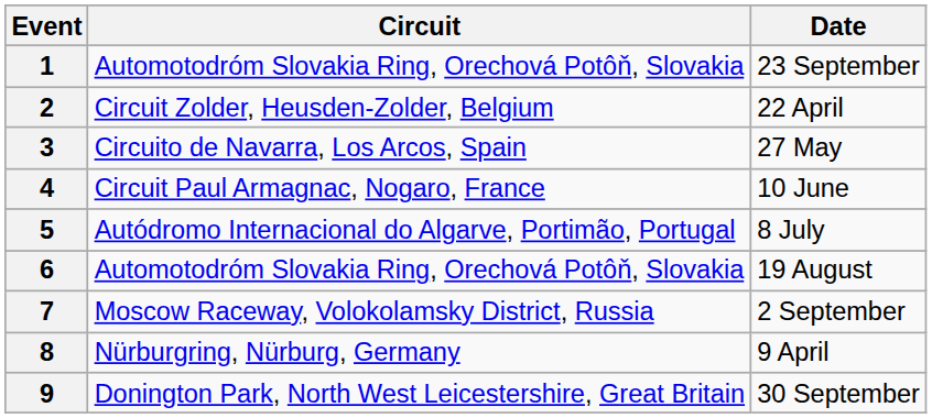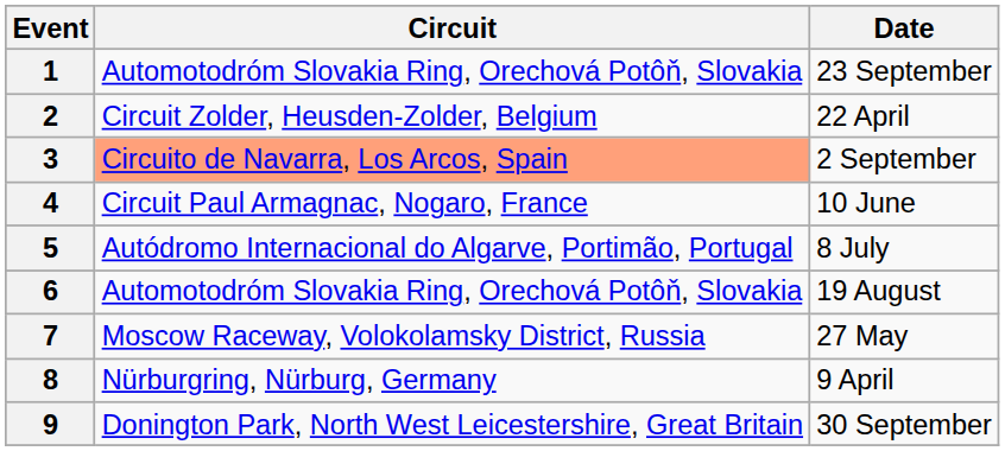3 | Circuit: no background -> lightsalmon background
3 | Date: 27 May -> 2 September
7 | Date: 2 September -> 27 May
